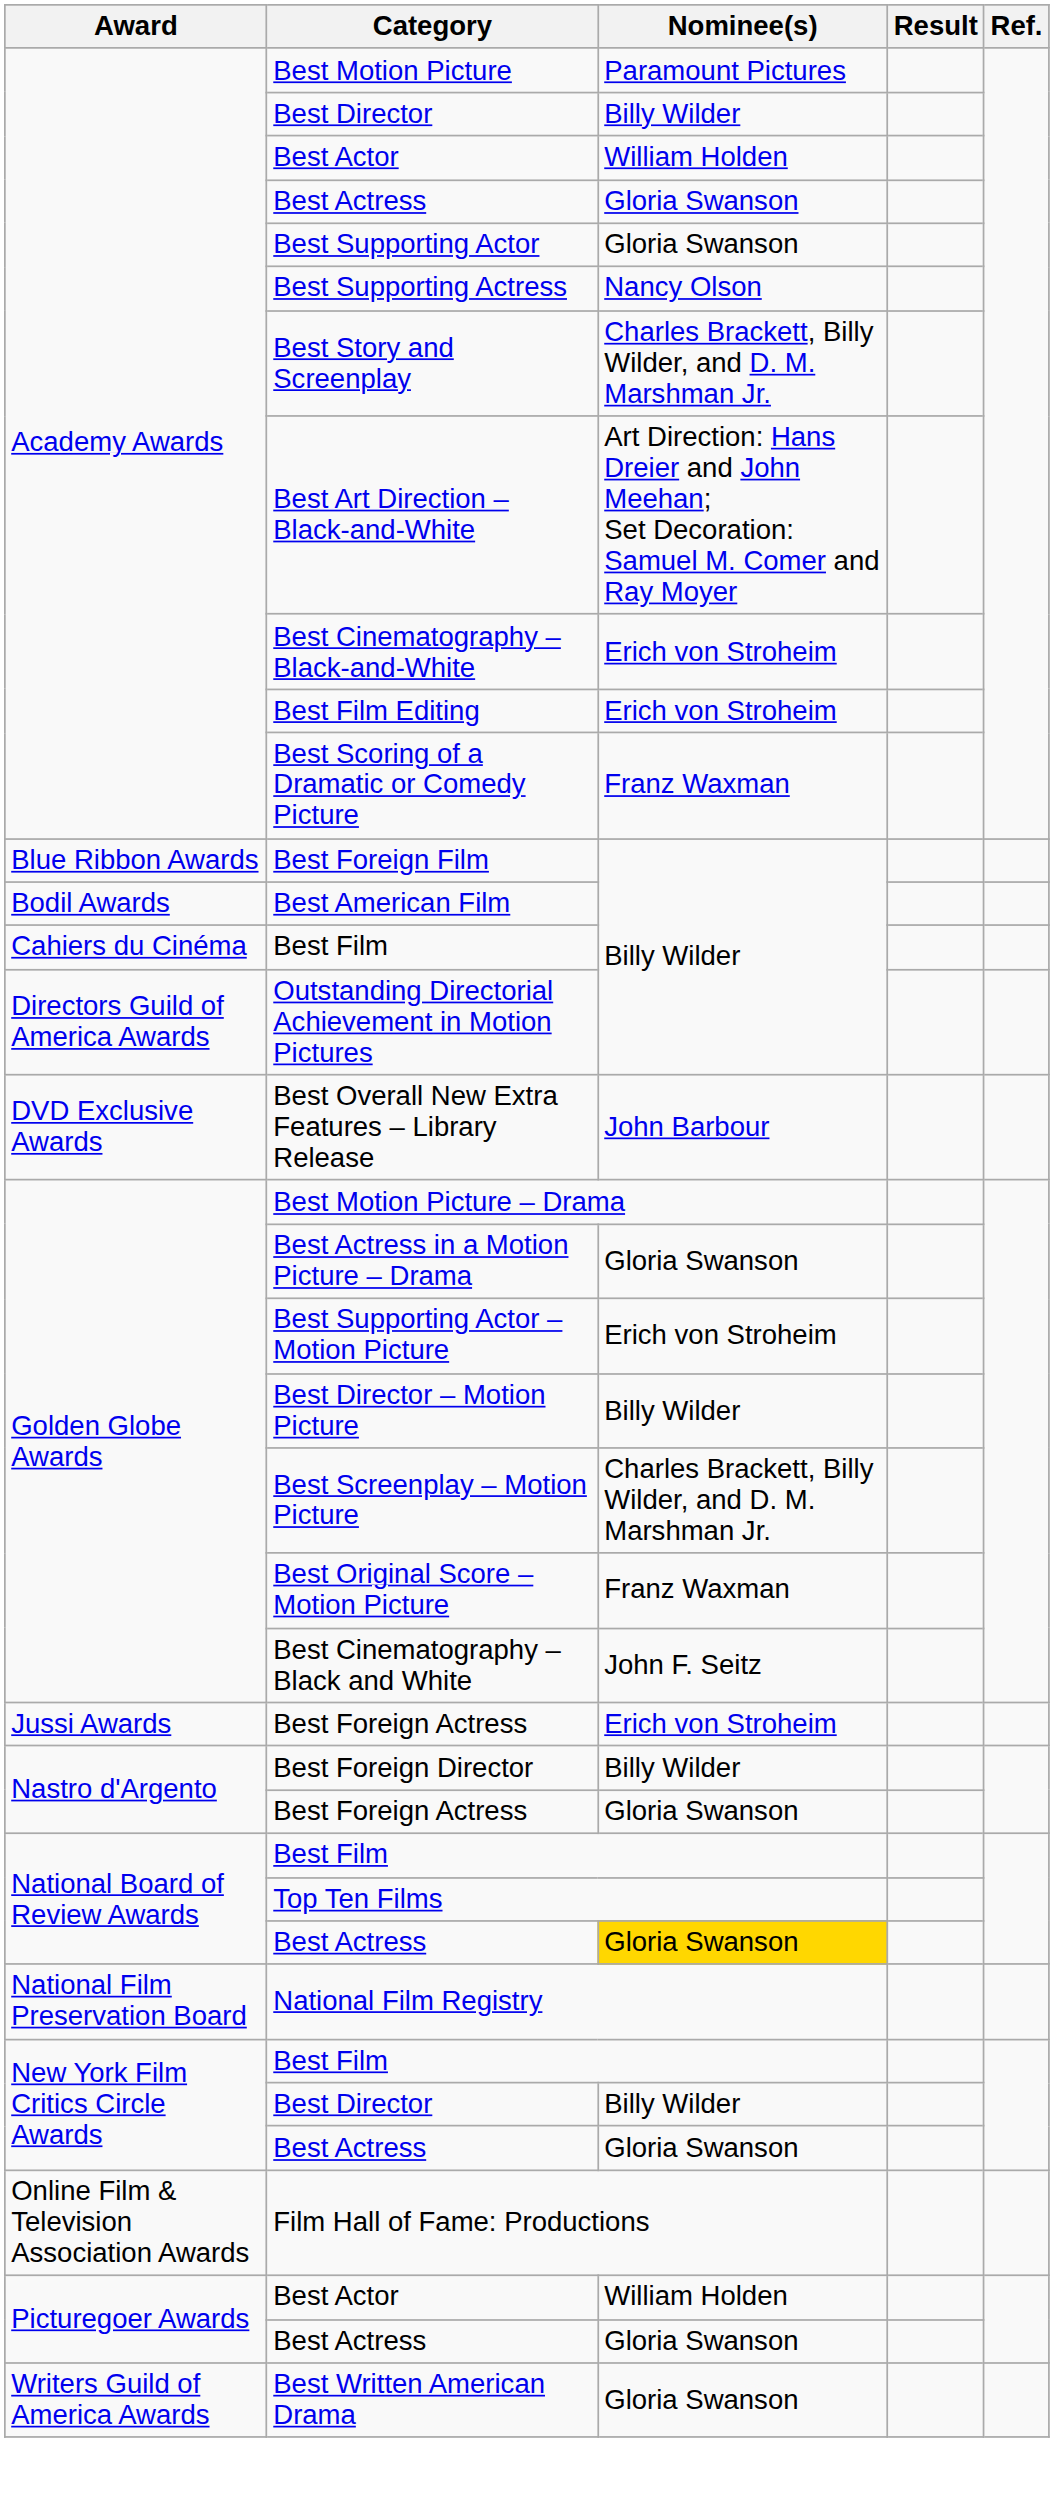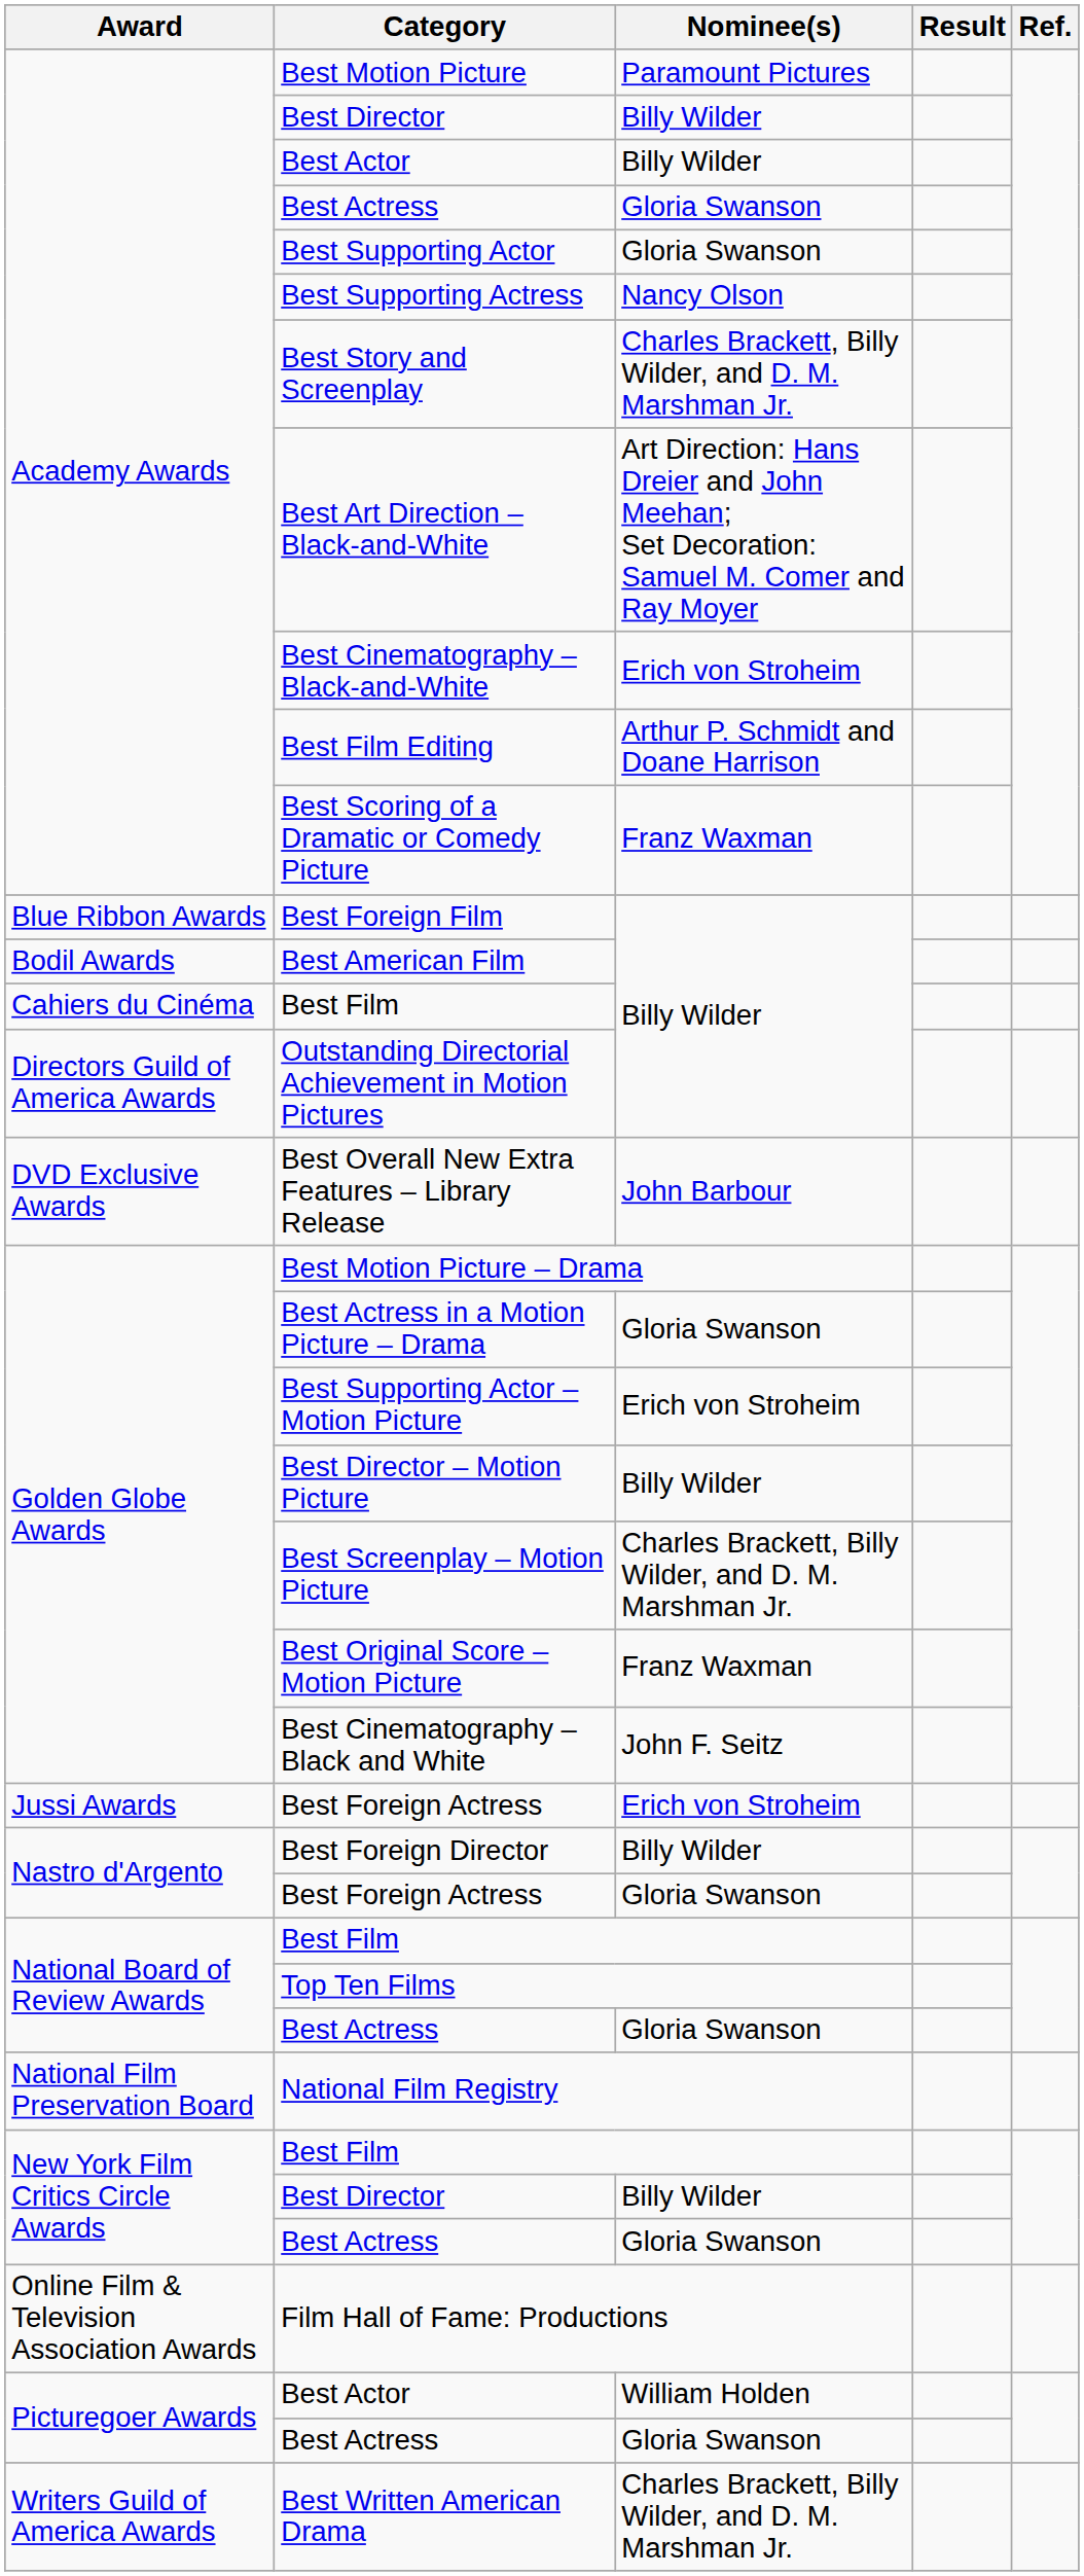Academy Awards / Best Actor | Nominee(s): William Holden -> Billy Wilder
Best Film Editing | Nominee(s): Erich von Stroheim -> Arthur P. Schmidt and Doane Harrison
National Board of Review Awards / Best Actress | Nominee(s): gold background -> no background
Best Written American Drama | Nominee(s): Gloria Swanson -> Charles Brackett, Billy Wilder, and D. M. Marshman Jr.
